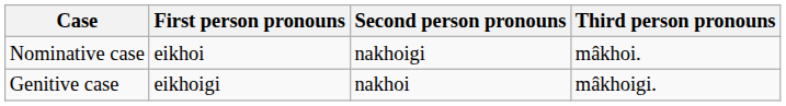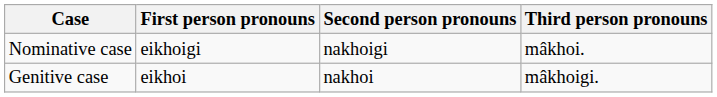Nominative case | First person pronouns: eikhoi -> eikhoigi
Genitive case | First person pronouns: eikhoigi -> eikhoi
